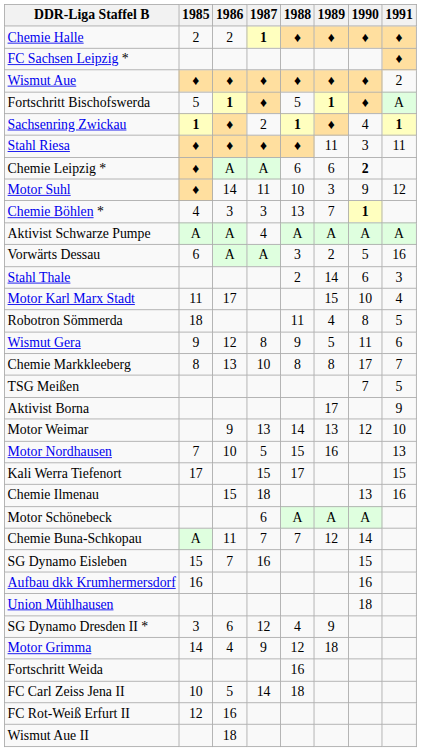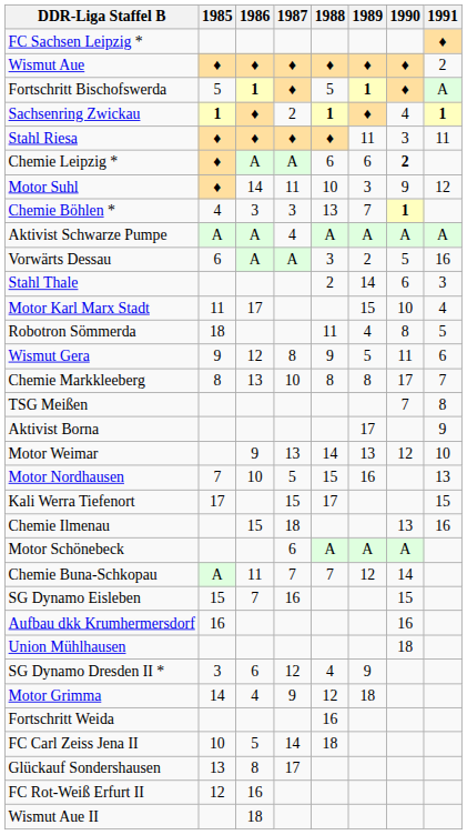- row: Chemie Halle | 2 | 2 | 1 | ♦ | ♦ | ♦ | ♦
TSG Meißen | 1991: 5 -> 8
+ row: Glückauf Sondershausen | 13 | 8 | 17
